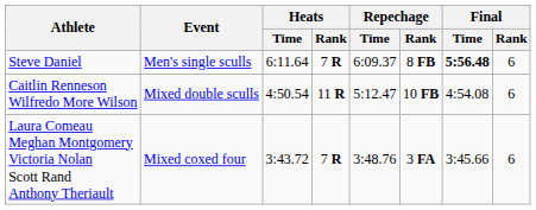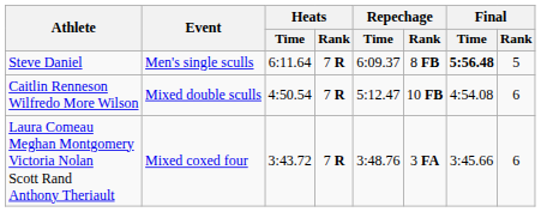Steve Daniel | Final / Rank: 6 -> 5
Caitlin Renneson Wilfredo More Wilson | Heats / Rank: 11 R -> 7 R
